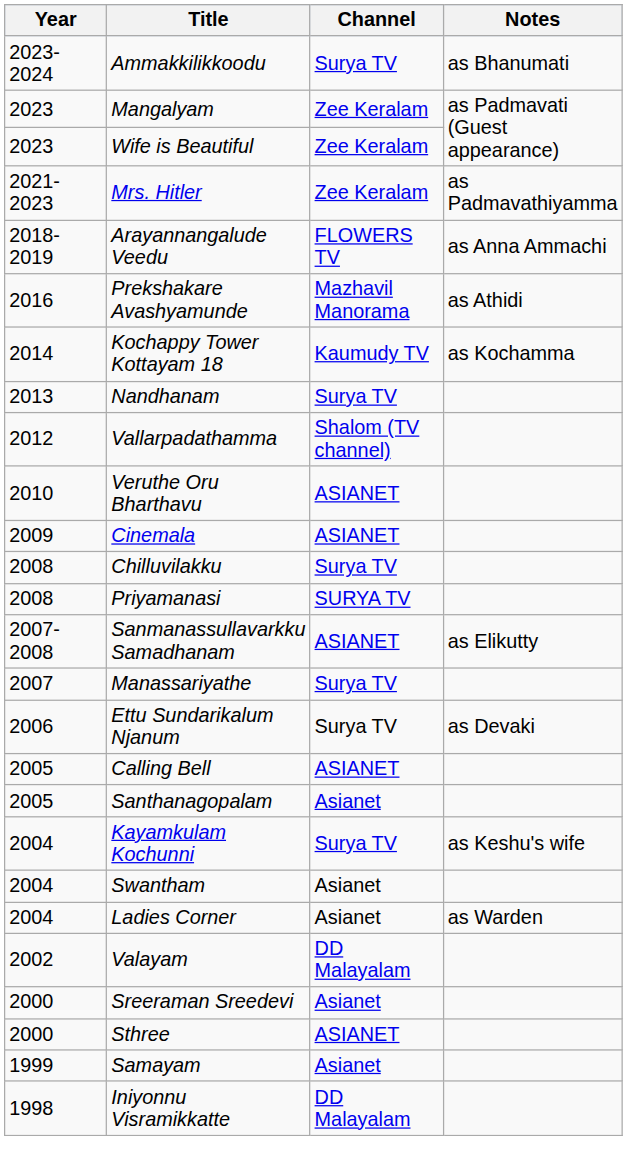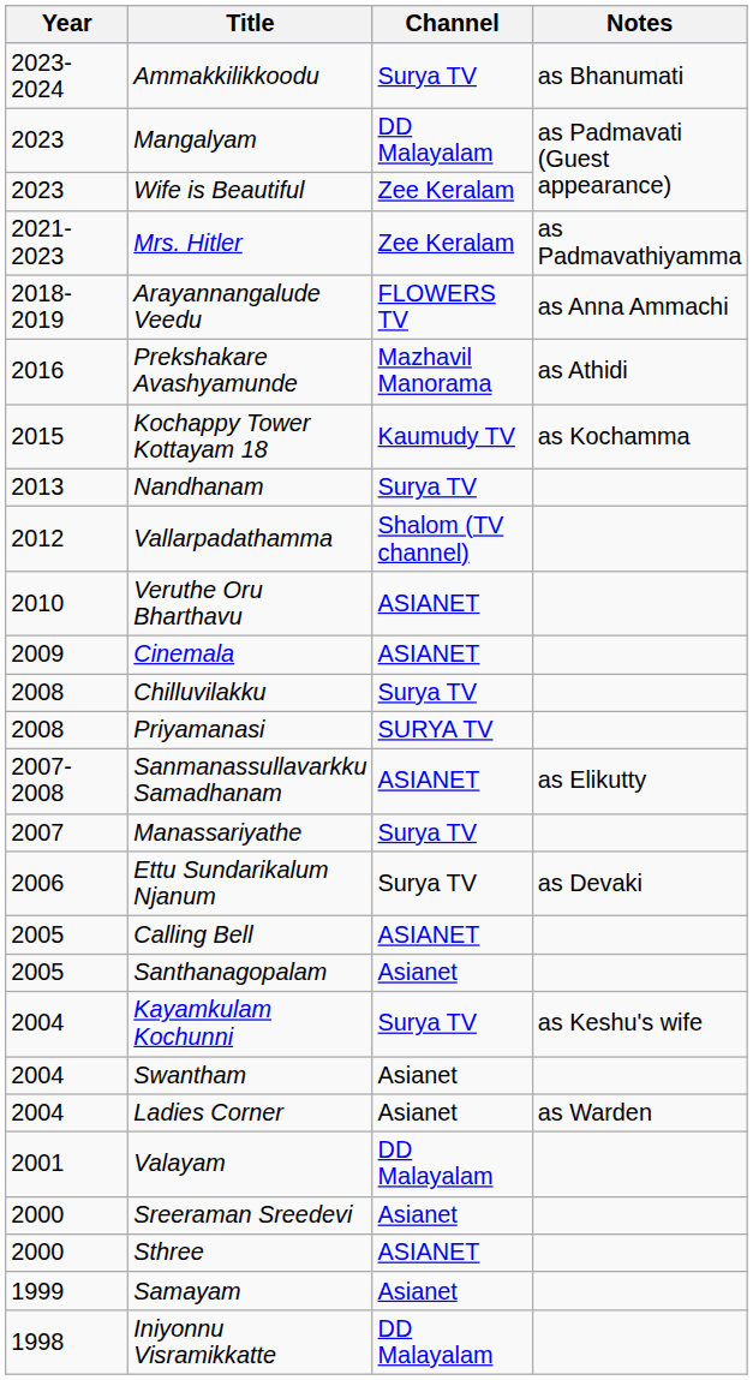Mangalyam | Channel: Zee Keralam -> DD Malayalam
Kochappy Tower Kottayam 18 | Year: 2014 -> 2015
Valayam | Year: 2002 -> 2001
